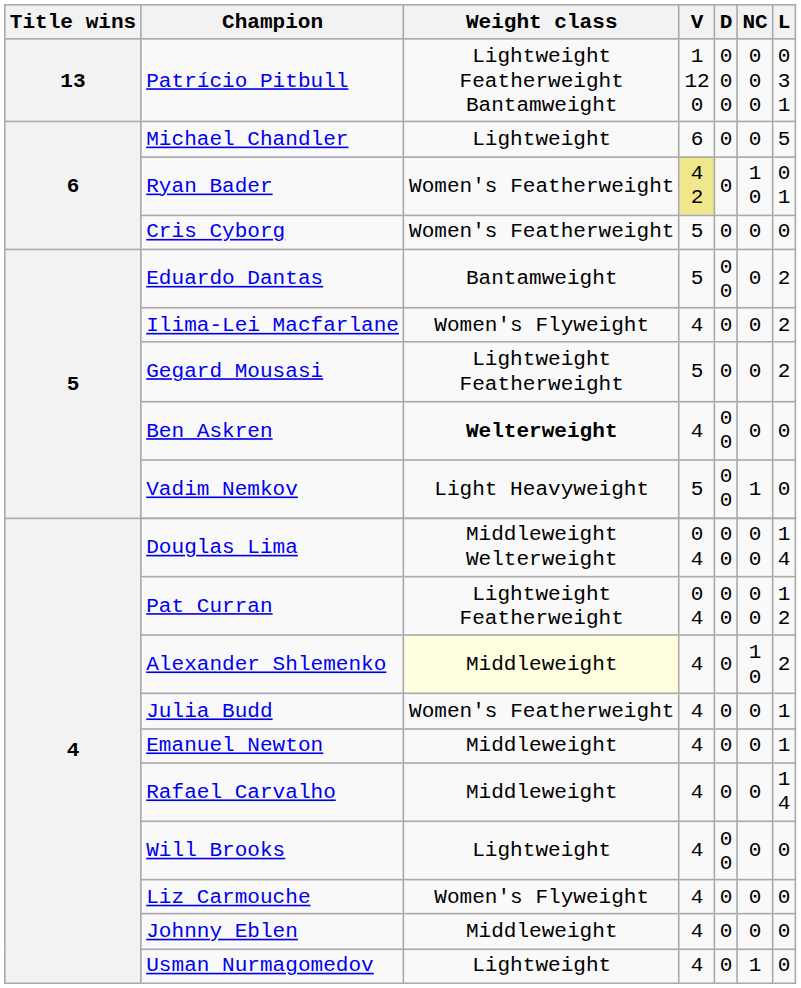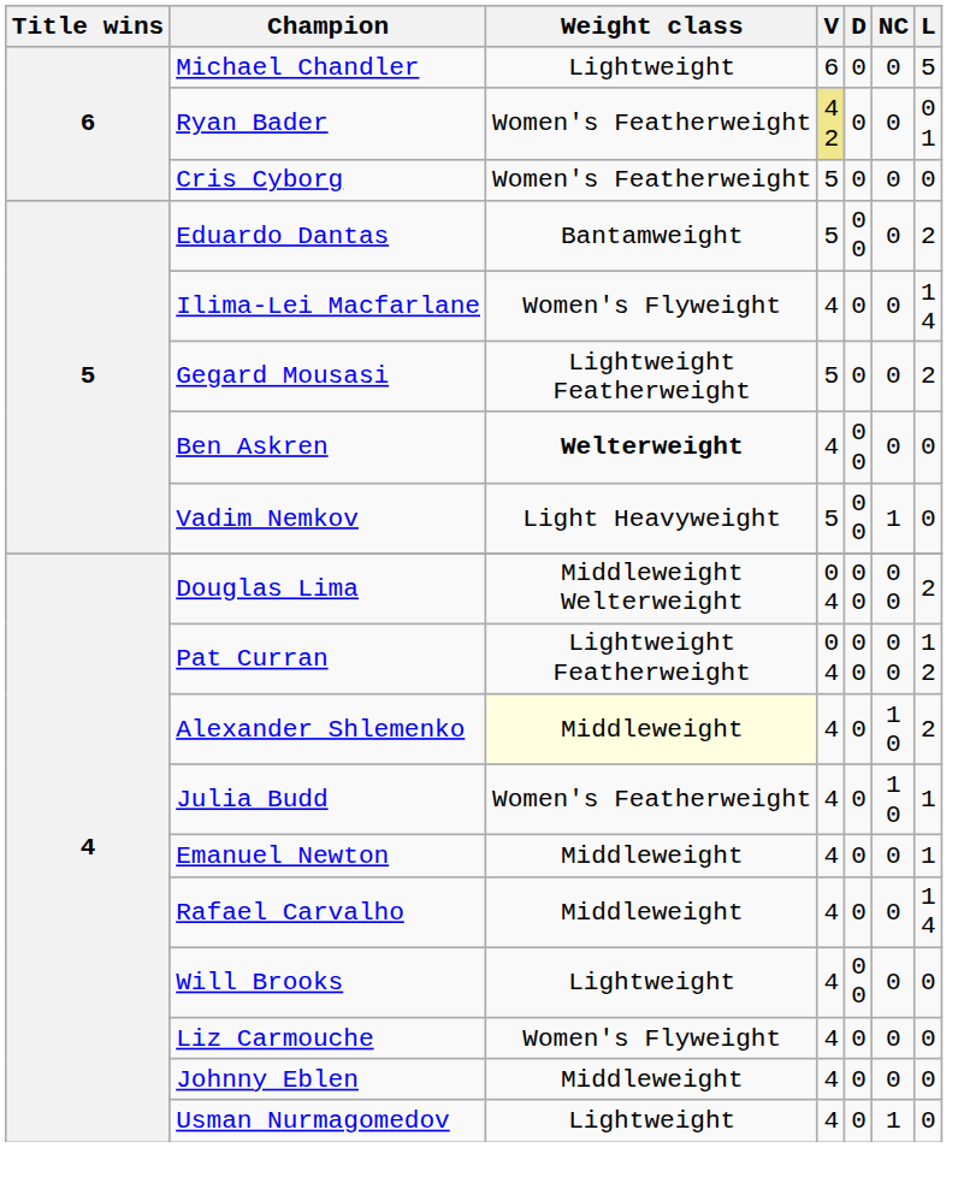- row: 13 | Patrício Pitbull | Lightweight Featherweight Bantamweight | 1 12 0 | 0 0 0 | 0 0 0 | 0 3 1
Ryan Bader | NC: 1 0 -> 0
Ilima-Lei Macfarlane | L: 2 -> 1 4
Douglas Lima | L: 1 4 -> 2
Julia Budd | NC: 0 -> 1 0
